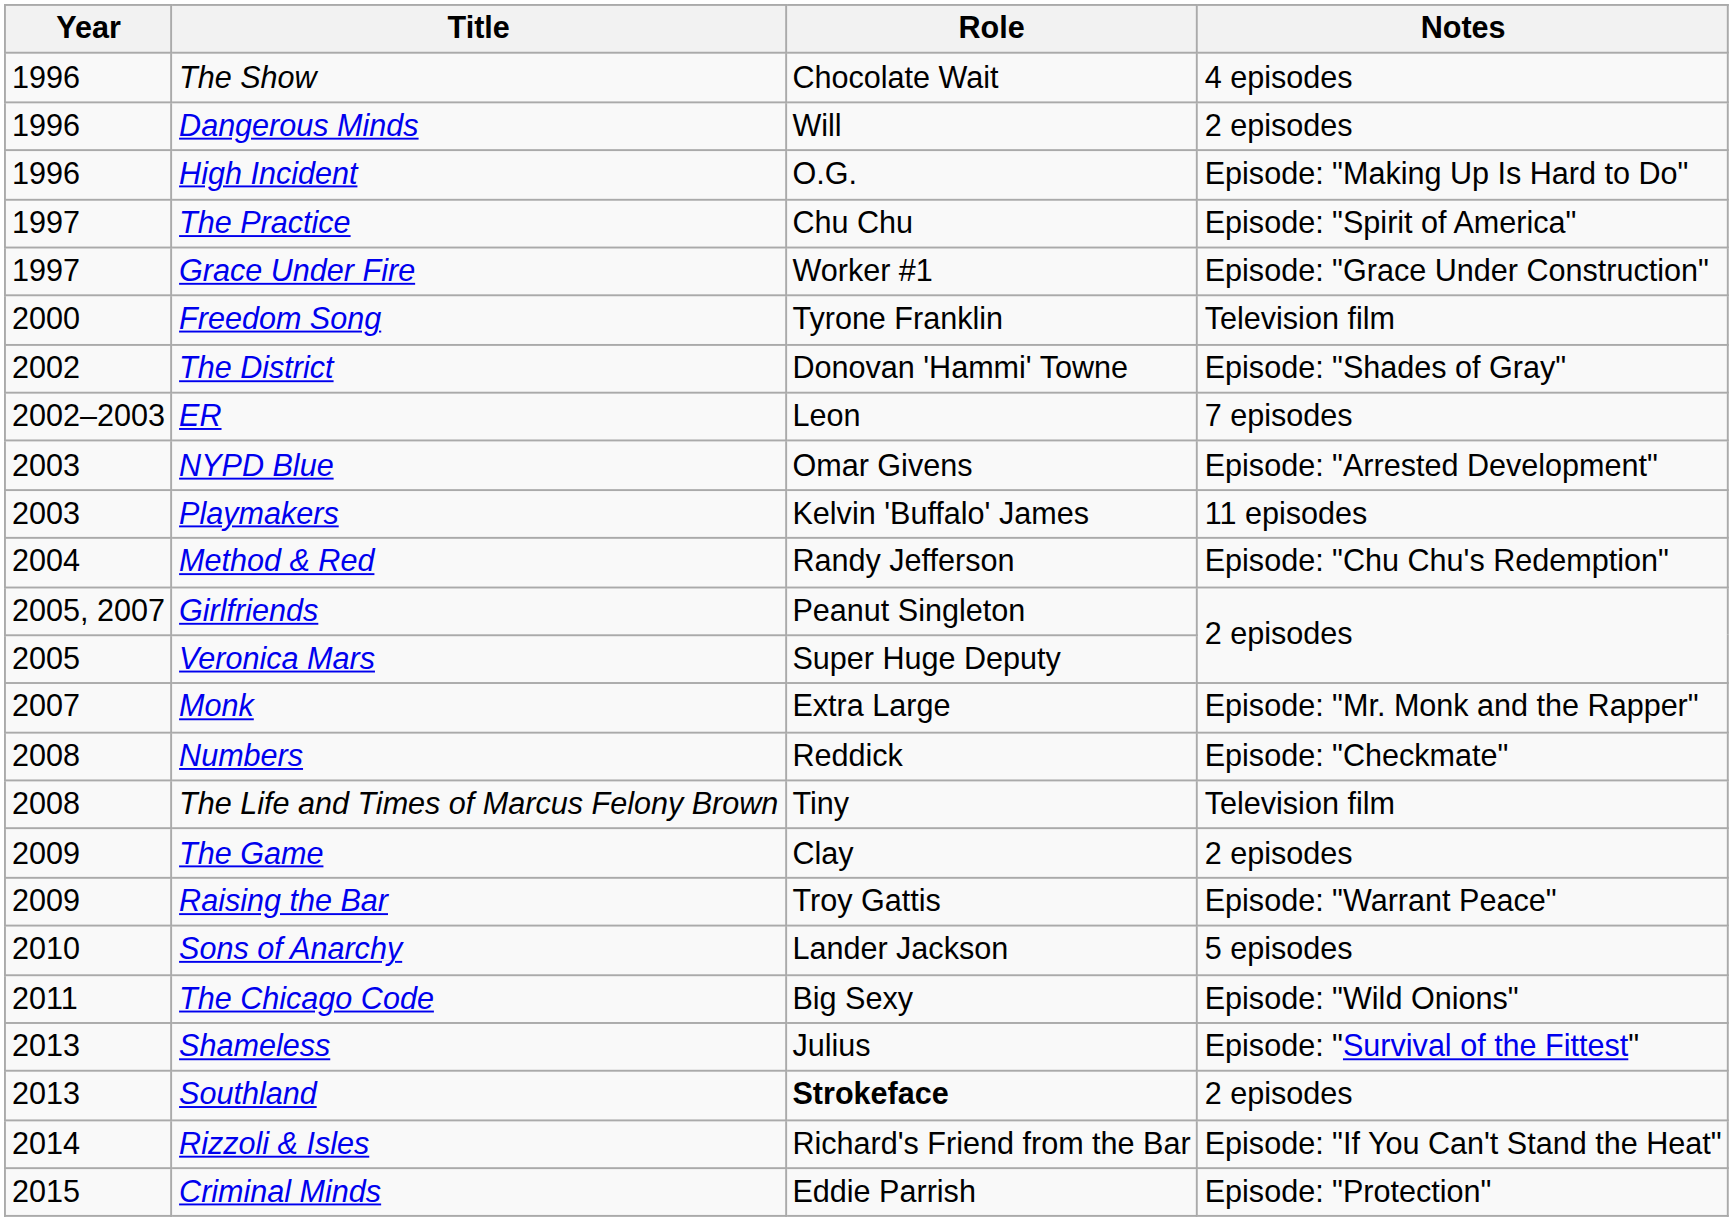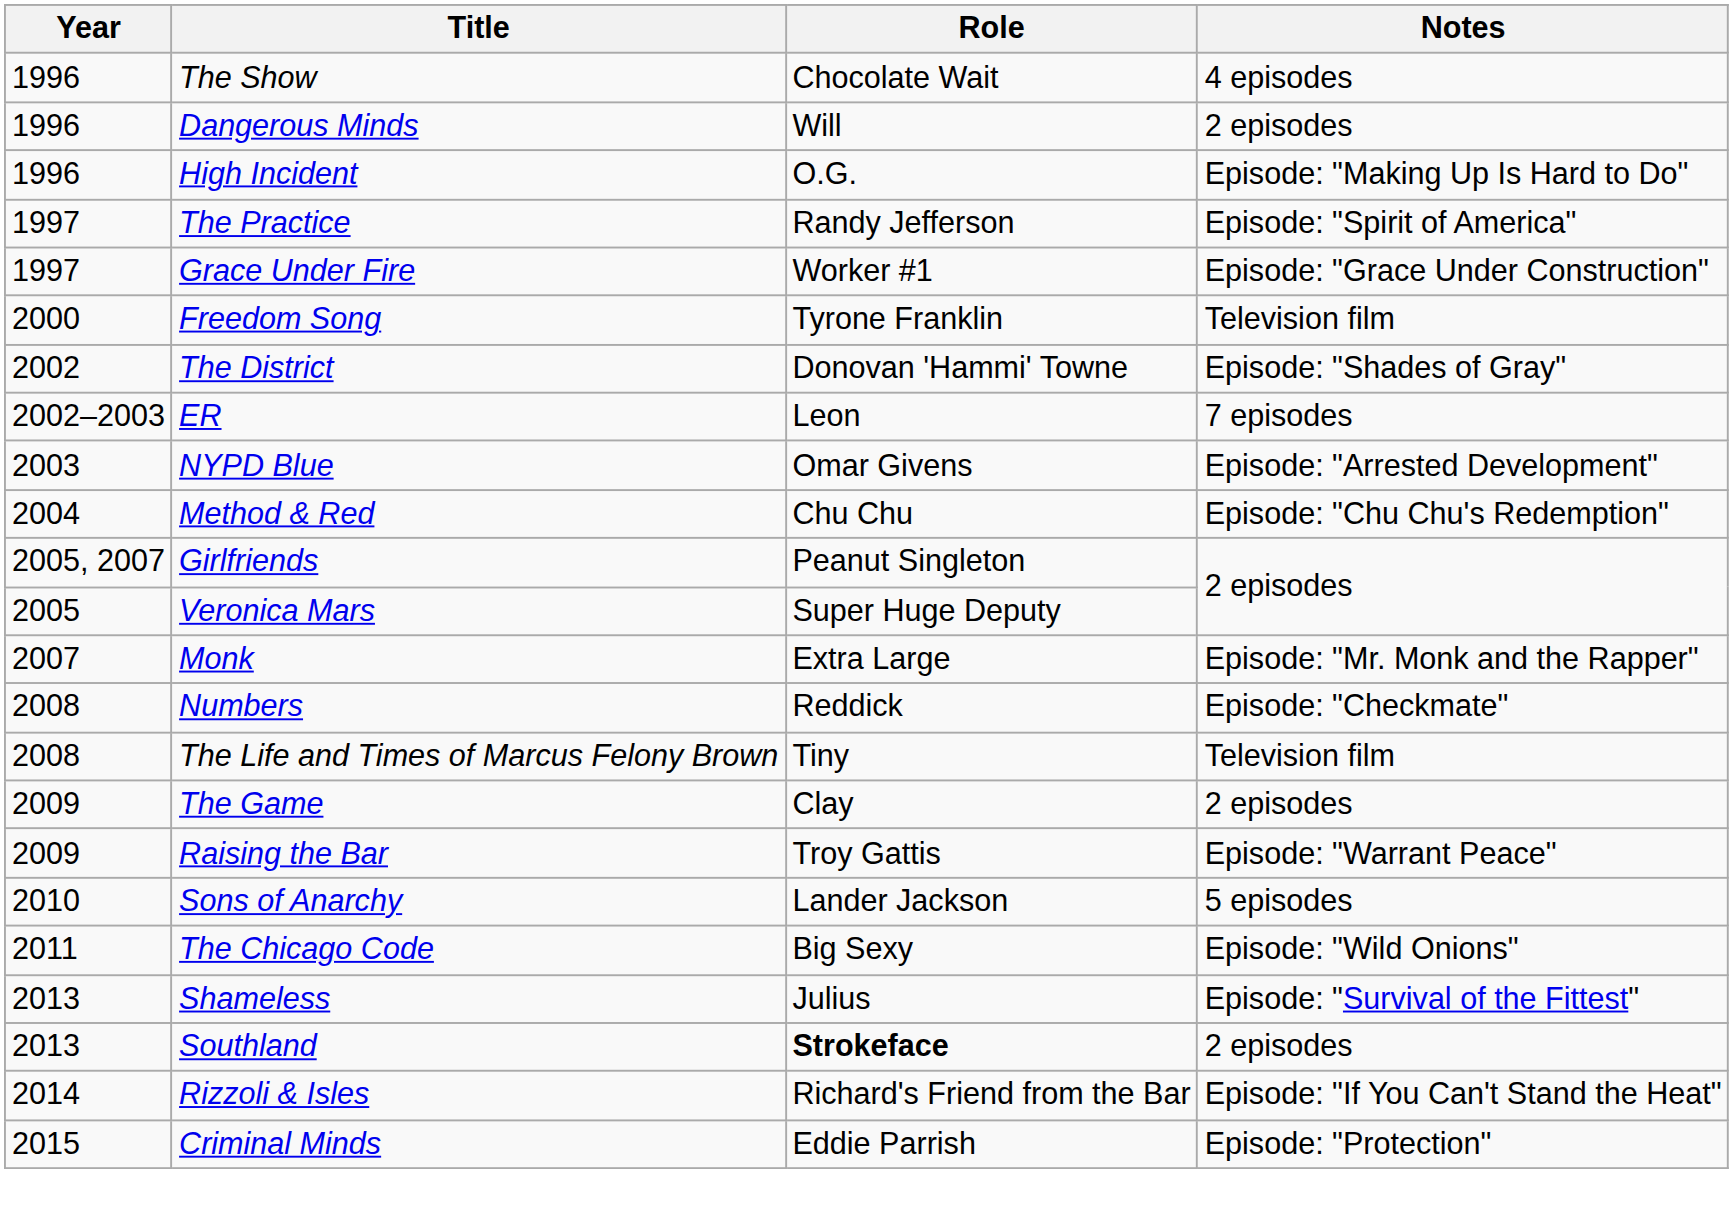The Practice | Role: Chu Chu -> Randy Jefferson
- row: 2003 | Playmakers | Kelvin 'Buffalo' James | 11 episodes
Method & Red | Role: Randy Jefferson -> Chu Chu
